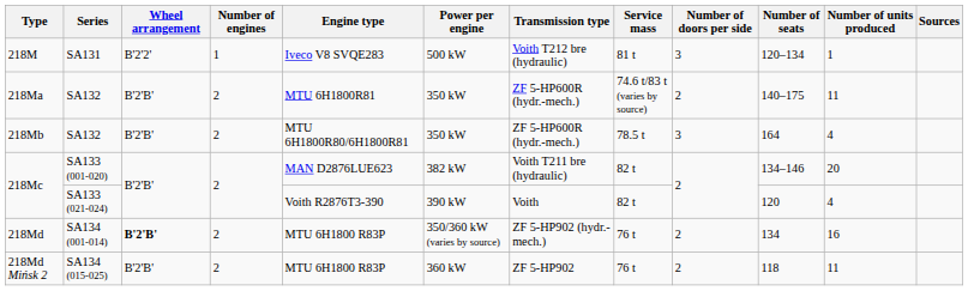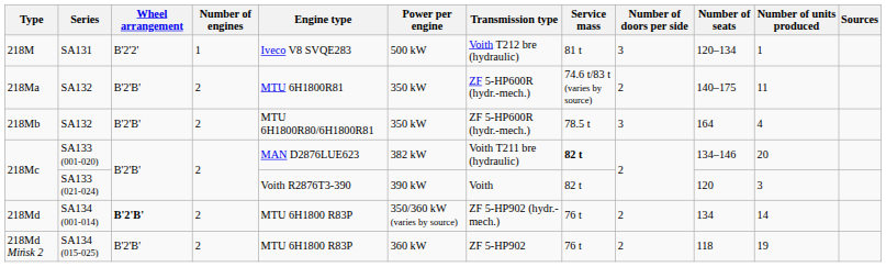218Mc / SA133 (001-020) | Service mass: normal -> bold
218Mc / SA133 (021-024) | Number of units produced: 4 -> 3
218Md | Number of units produced: 16 -> 14
218Md Mińsk 2 | Number of units produced: 11 -> 19
